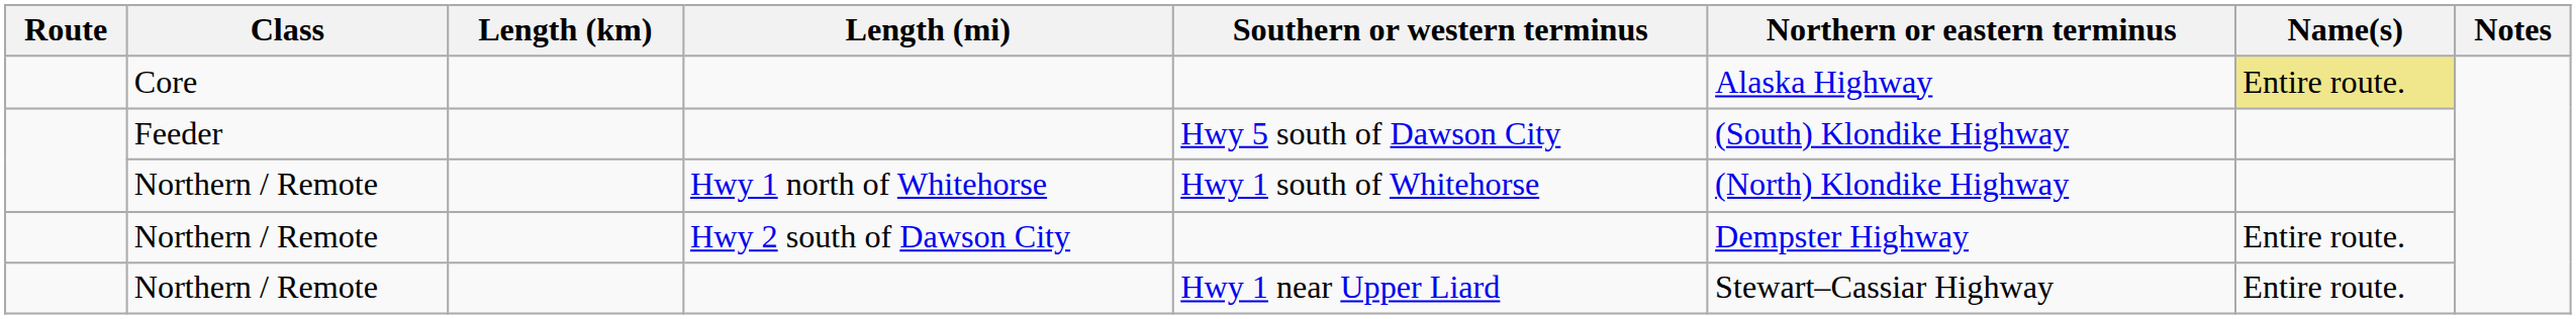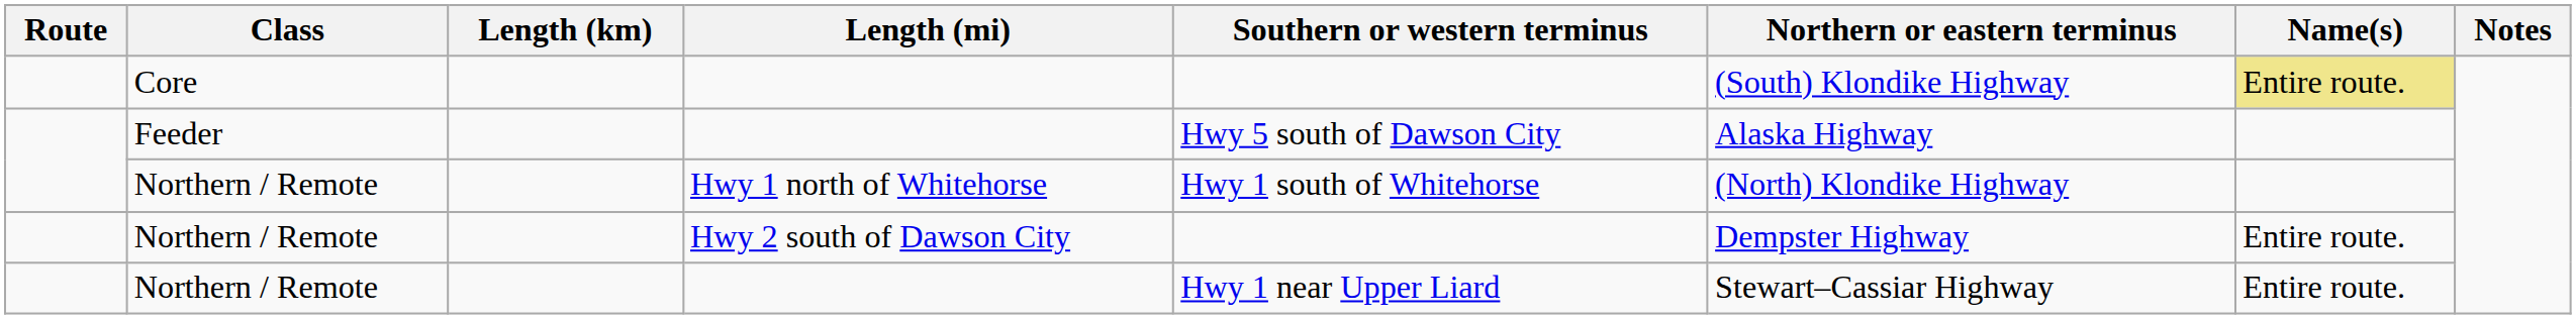Core | Northern or eastern terminus: Alaska Highway -> (South) Klondike Highway
Feeder | Northern or eastern terminus: (South) Klondike Highway -> Alaska Highway
